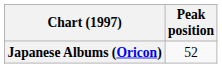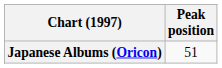Japanese Albums (Oricon) | Peak position: 52 -> 51
